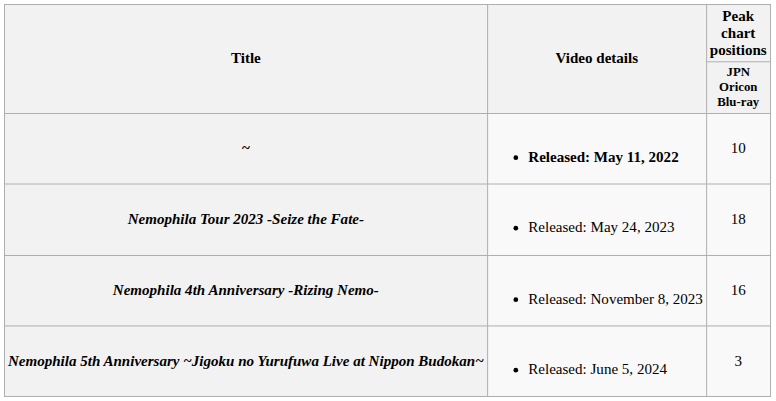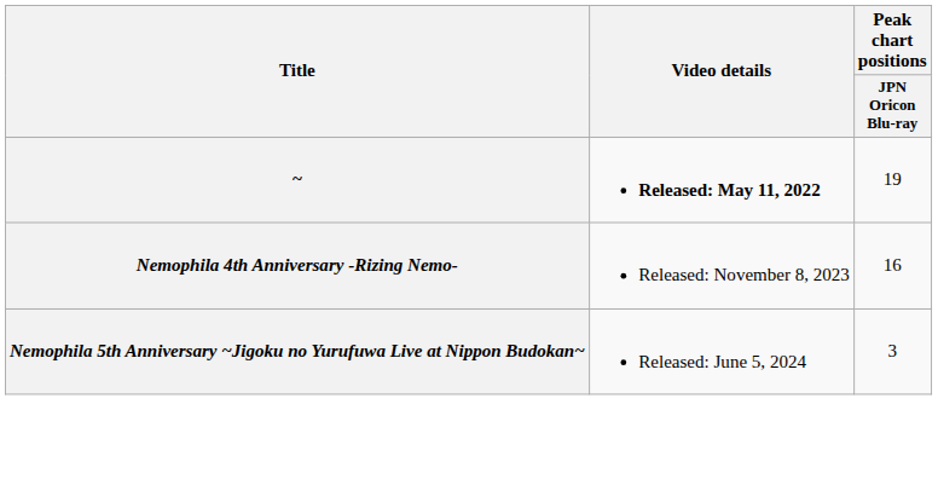~ | Peak chart positions / JPN Oricon Blu-ray: 10 -> 19
- row: Nemophila Tour 2023 -Seize the Fate- | Released: May 24, 2023 | 18
